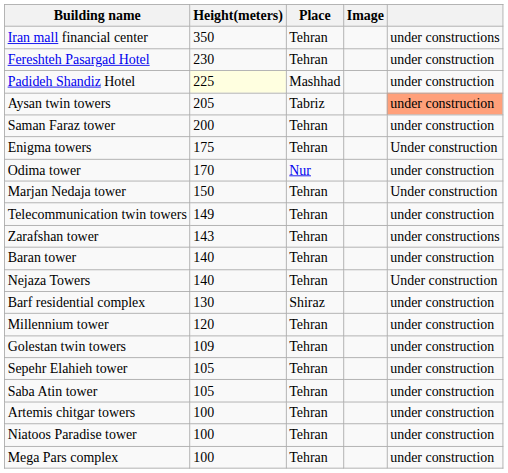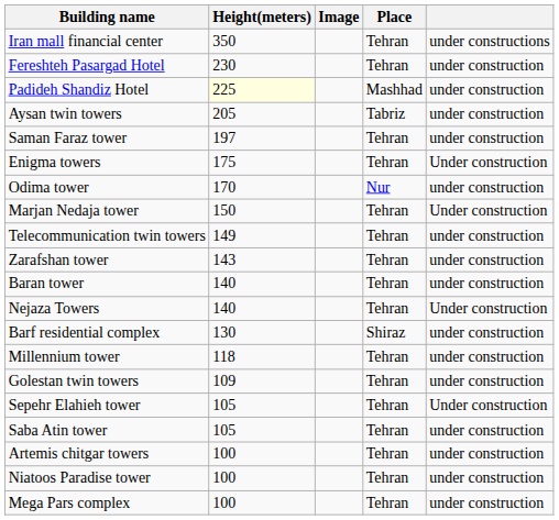columns swapped: Place <-> Image
Aysan twin towers | column 5: lightsalmon background -> no background
Saman Faraz tower | Height(meters): 200 -> 197
Zarafshan tower | column 5: under constructions -> under construction
Millennium tower | Height(meters): 120 -> 118
Sepehr Elahieh tower | column 5: under construction -> Under construction
